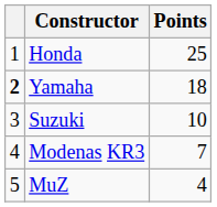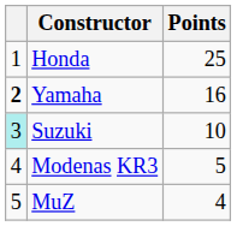Yamaha | Points: 18 -> 16
Suzuki | column 1: no background -> paleturquoise background
Modenas KR3 | Points: 7 -> 5
